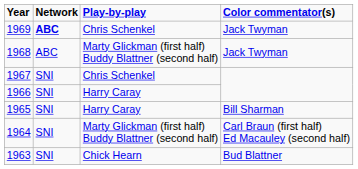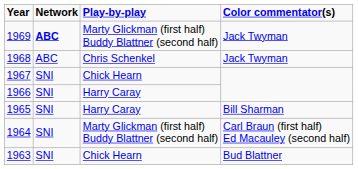1969 | Play-by-play: Chris Schenkel -> Marty Glickman (first half) Buddy Blattner (second half)
1968 | Play-by-play: Marty Glickman (first half) Buddy Blattner (second half) -> Chris Schenkel
1967 | Play-by-play: Chris Schenkel -> Chick Hearn
